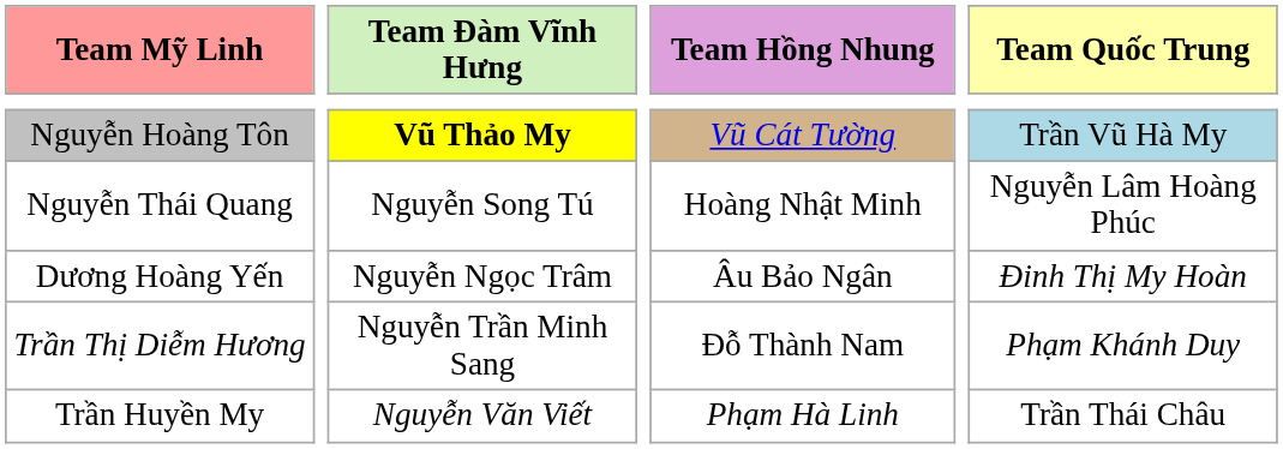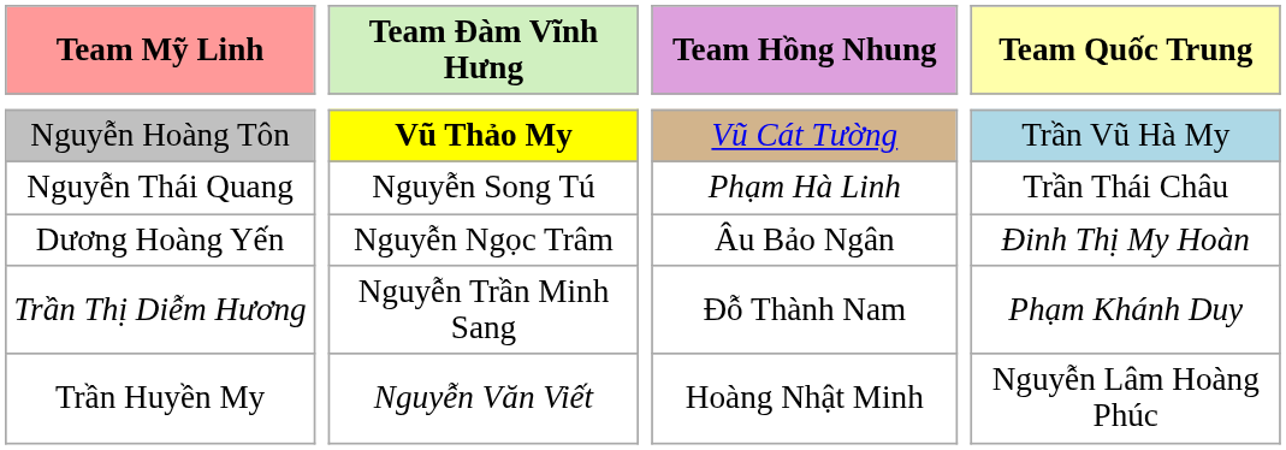Nguyễn Thái Quang | Team Hồng Nhung: Hoàng Nhật Minh -> Phạm Hà Linh
Nguyễn Thái Quang | Team Quốc Trung: Nguyễn Lâm Hoàng Phúc -> Trần Thái Châu
Trần Huyền My | Team Hồng Nhung: Phạm Hà Linh -> Hoàng Nhật Minh
Trần Huyền My | Team Quốc Trung: Trần Thái Châu -> Nguyễn Lâm Hoàng Phúc
